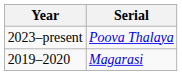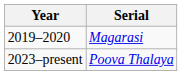rows swapped: 2019–2020 <-> 2023–present
